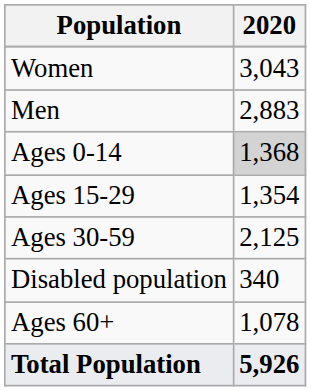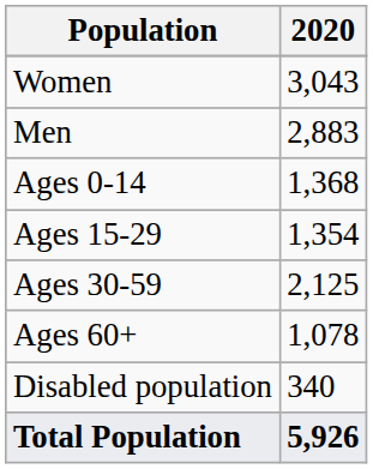Ages 0-14 | 2020: lightgrey background -> no background
rows swapped: Ages 60+ <-> Disabled population
